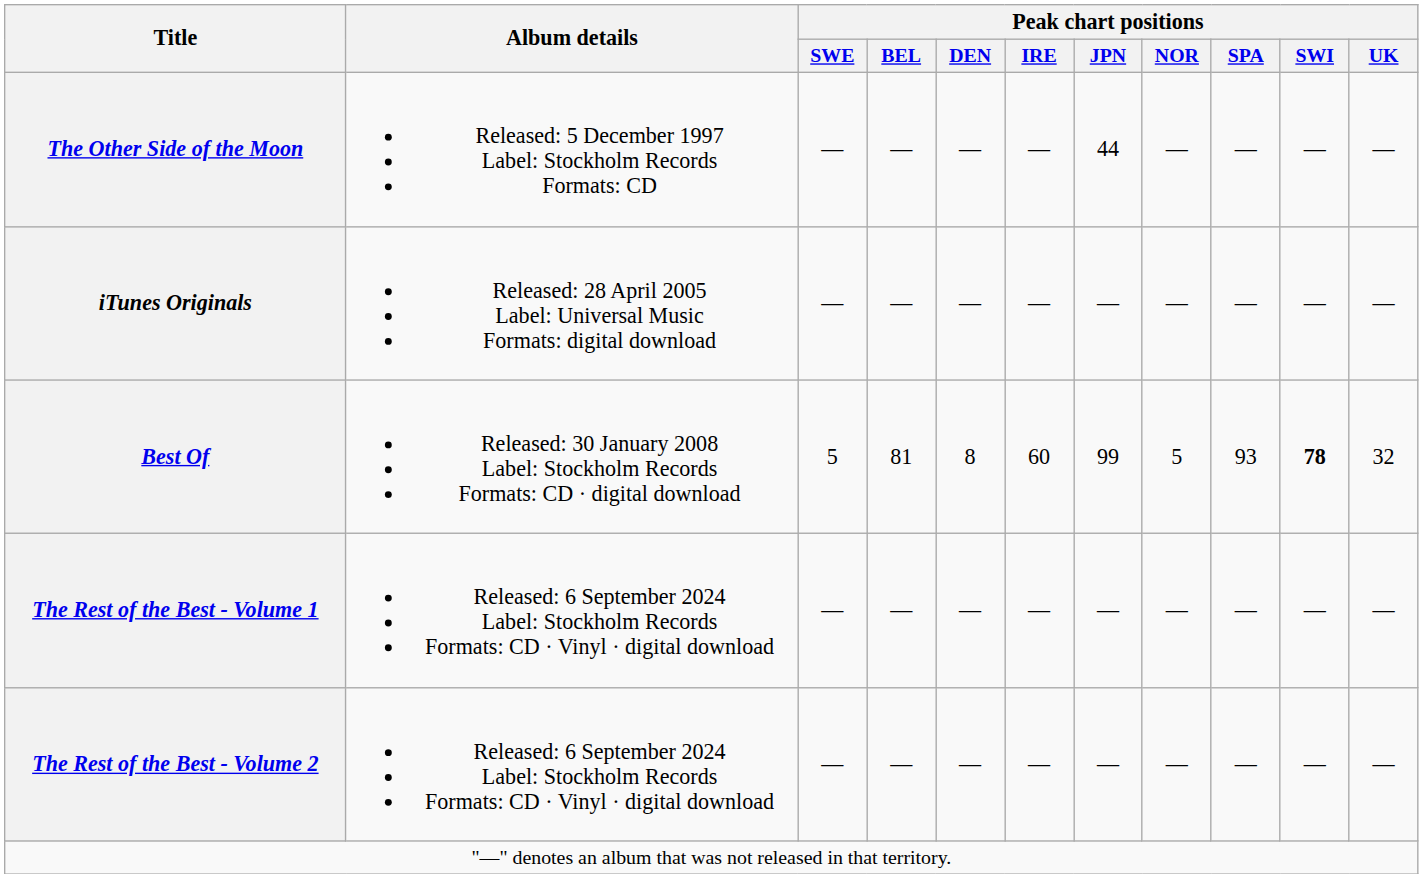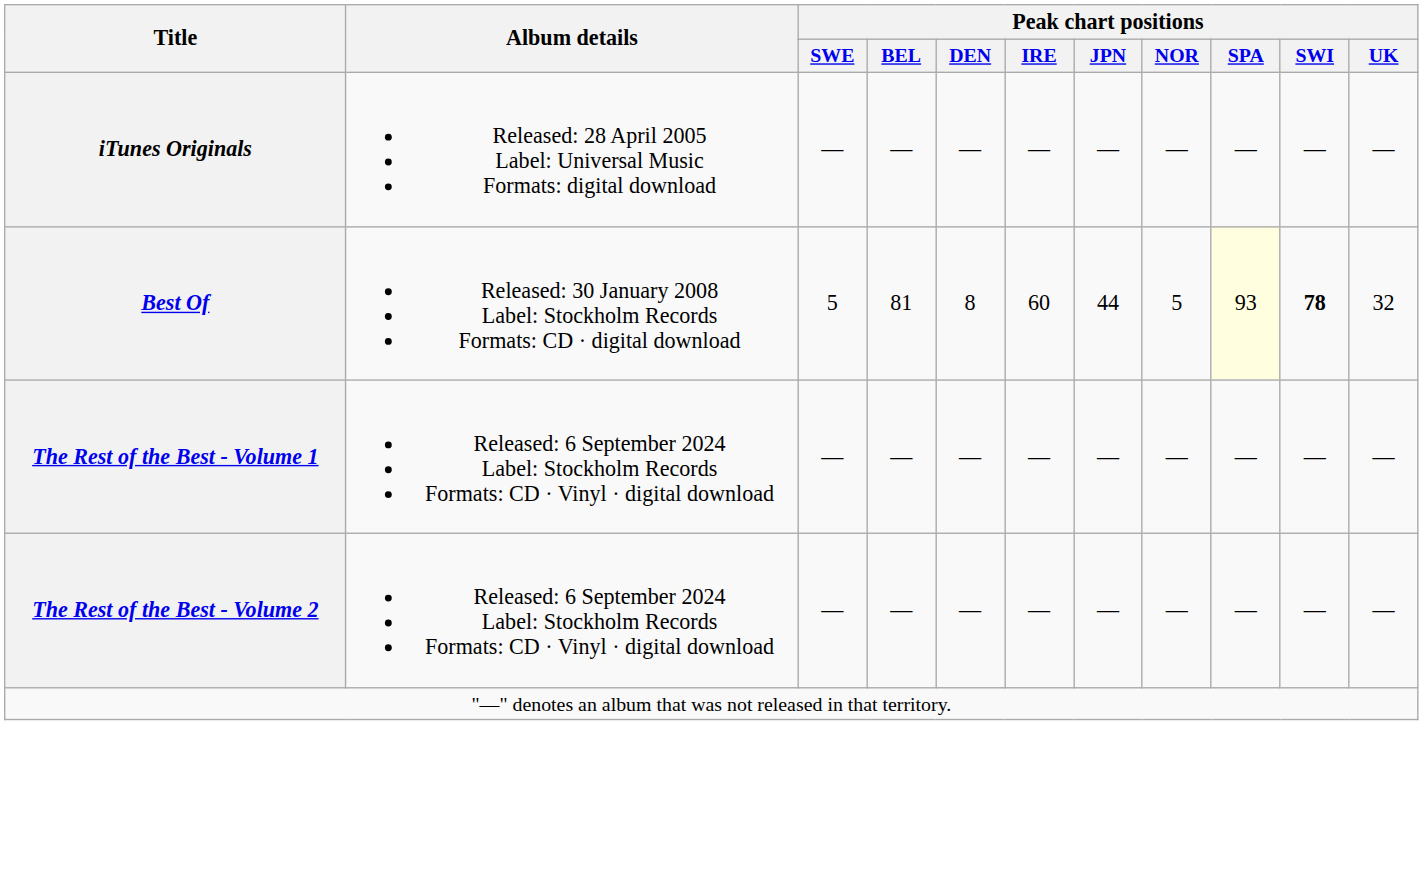- row: The Other Side of the Moon | Released: 5 December 1997 Label: Stockholm Records Formats: CD | — | — | — | — | 44 | — | — | — | —
Best Of | Peak chart positions / JPN: 99 -> 44
Best Of | Peak chart positions / SPA: no background -> lightyellow background
